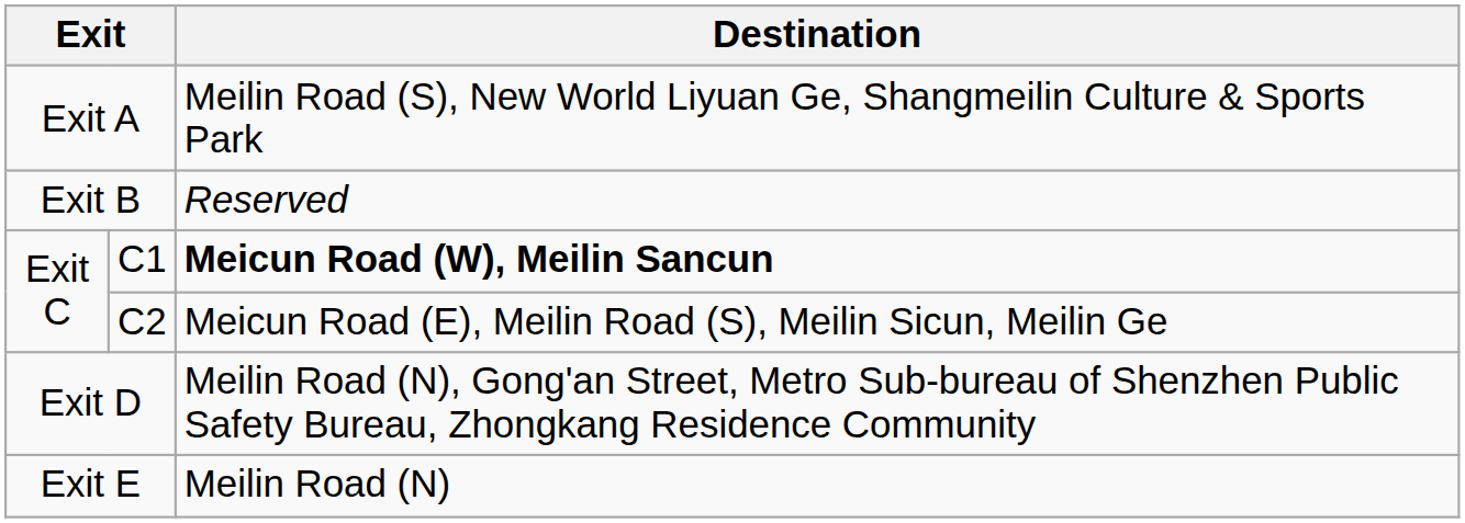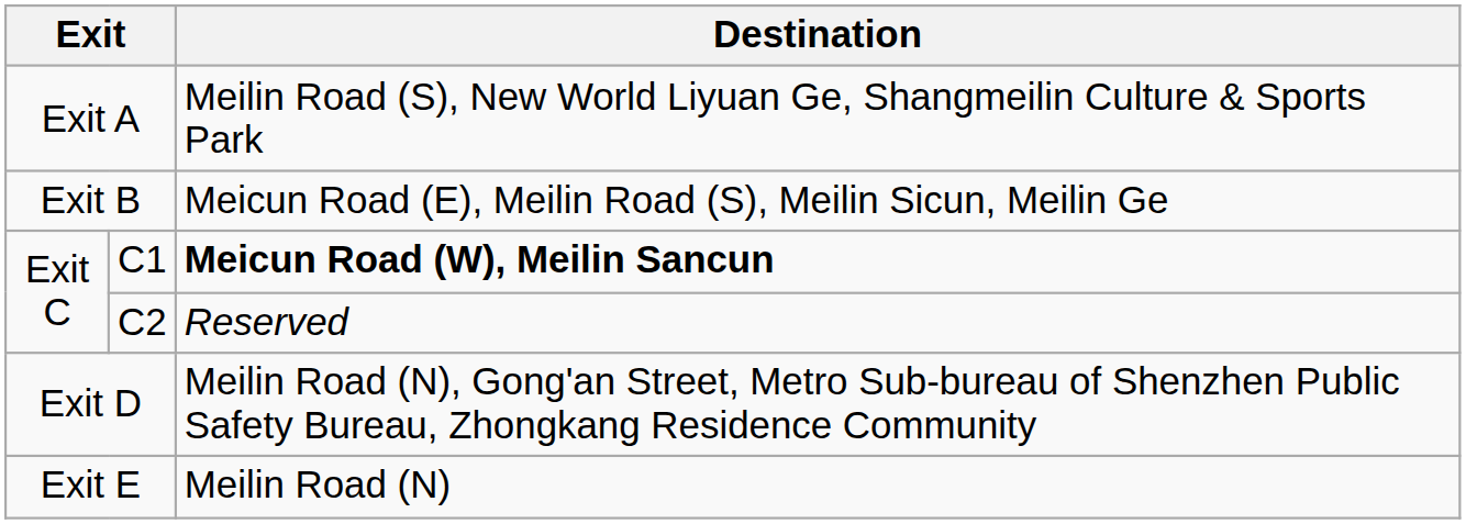Exit B | Destination: Reserved -> Meicun Road (E), Meilin Road (S), Meilin Sicun, Meilin Ge
C2 | Destination: Meicun Road (E), Meilin Road (S), Meilin Sicun, Meilin Ge -> Reserved
